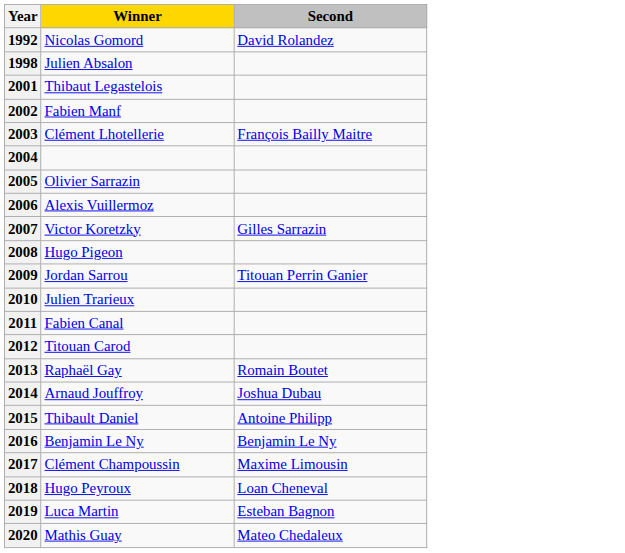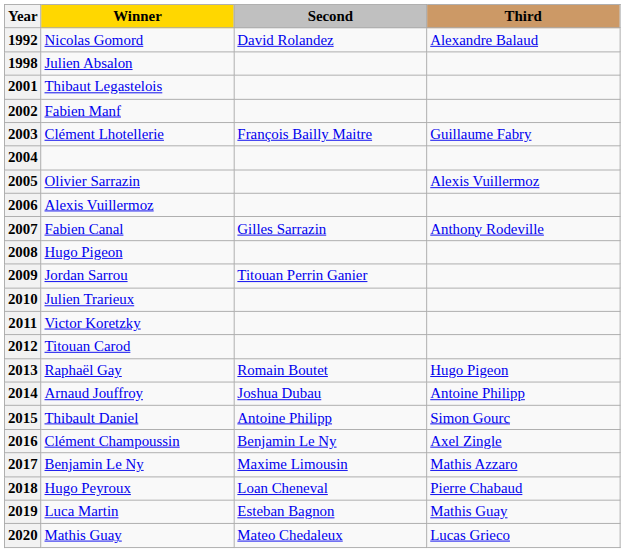+ column: Third | Alexandre Balaud | Guillaume Fabry | Alexis Vuillermoz | Anthony Rodeville | Hugo Pigeon | Antoine Philipp | Simon Gourc | Axel Zingle | Mathis Azzaro | Pierre Chabaud | Mathis Guay | Lucas Grieco
2007 | Winner: Victor Koretzky -> Fabien Canal
2011 | Winner: Fabien Canal -> Victor Koretzky
2016 | Winner: Benjamin Le Ny -> Clément Champoussin
2017 | Winner: Clément Champoussin -> Benjamin Le Ny
